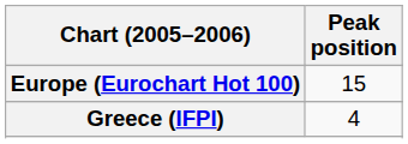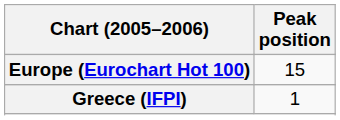Greece (IFPI) | Peak position: 4 -> 1
